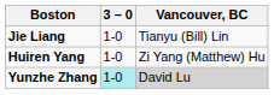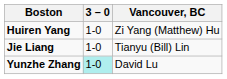rows swapped: Huiren Yang <-> Jie Liang
Yunzhe Zhang | Vancouver, BC: lightgrey background -> no background
